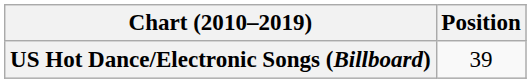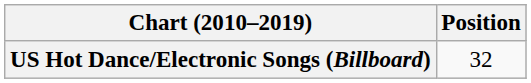US Hot Dance/Electronic Songs (Billboard) | Position: 39 -> 32
